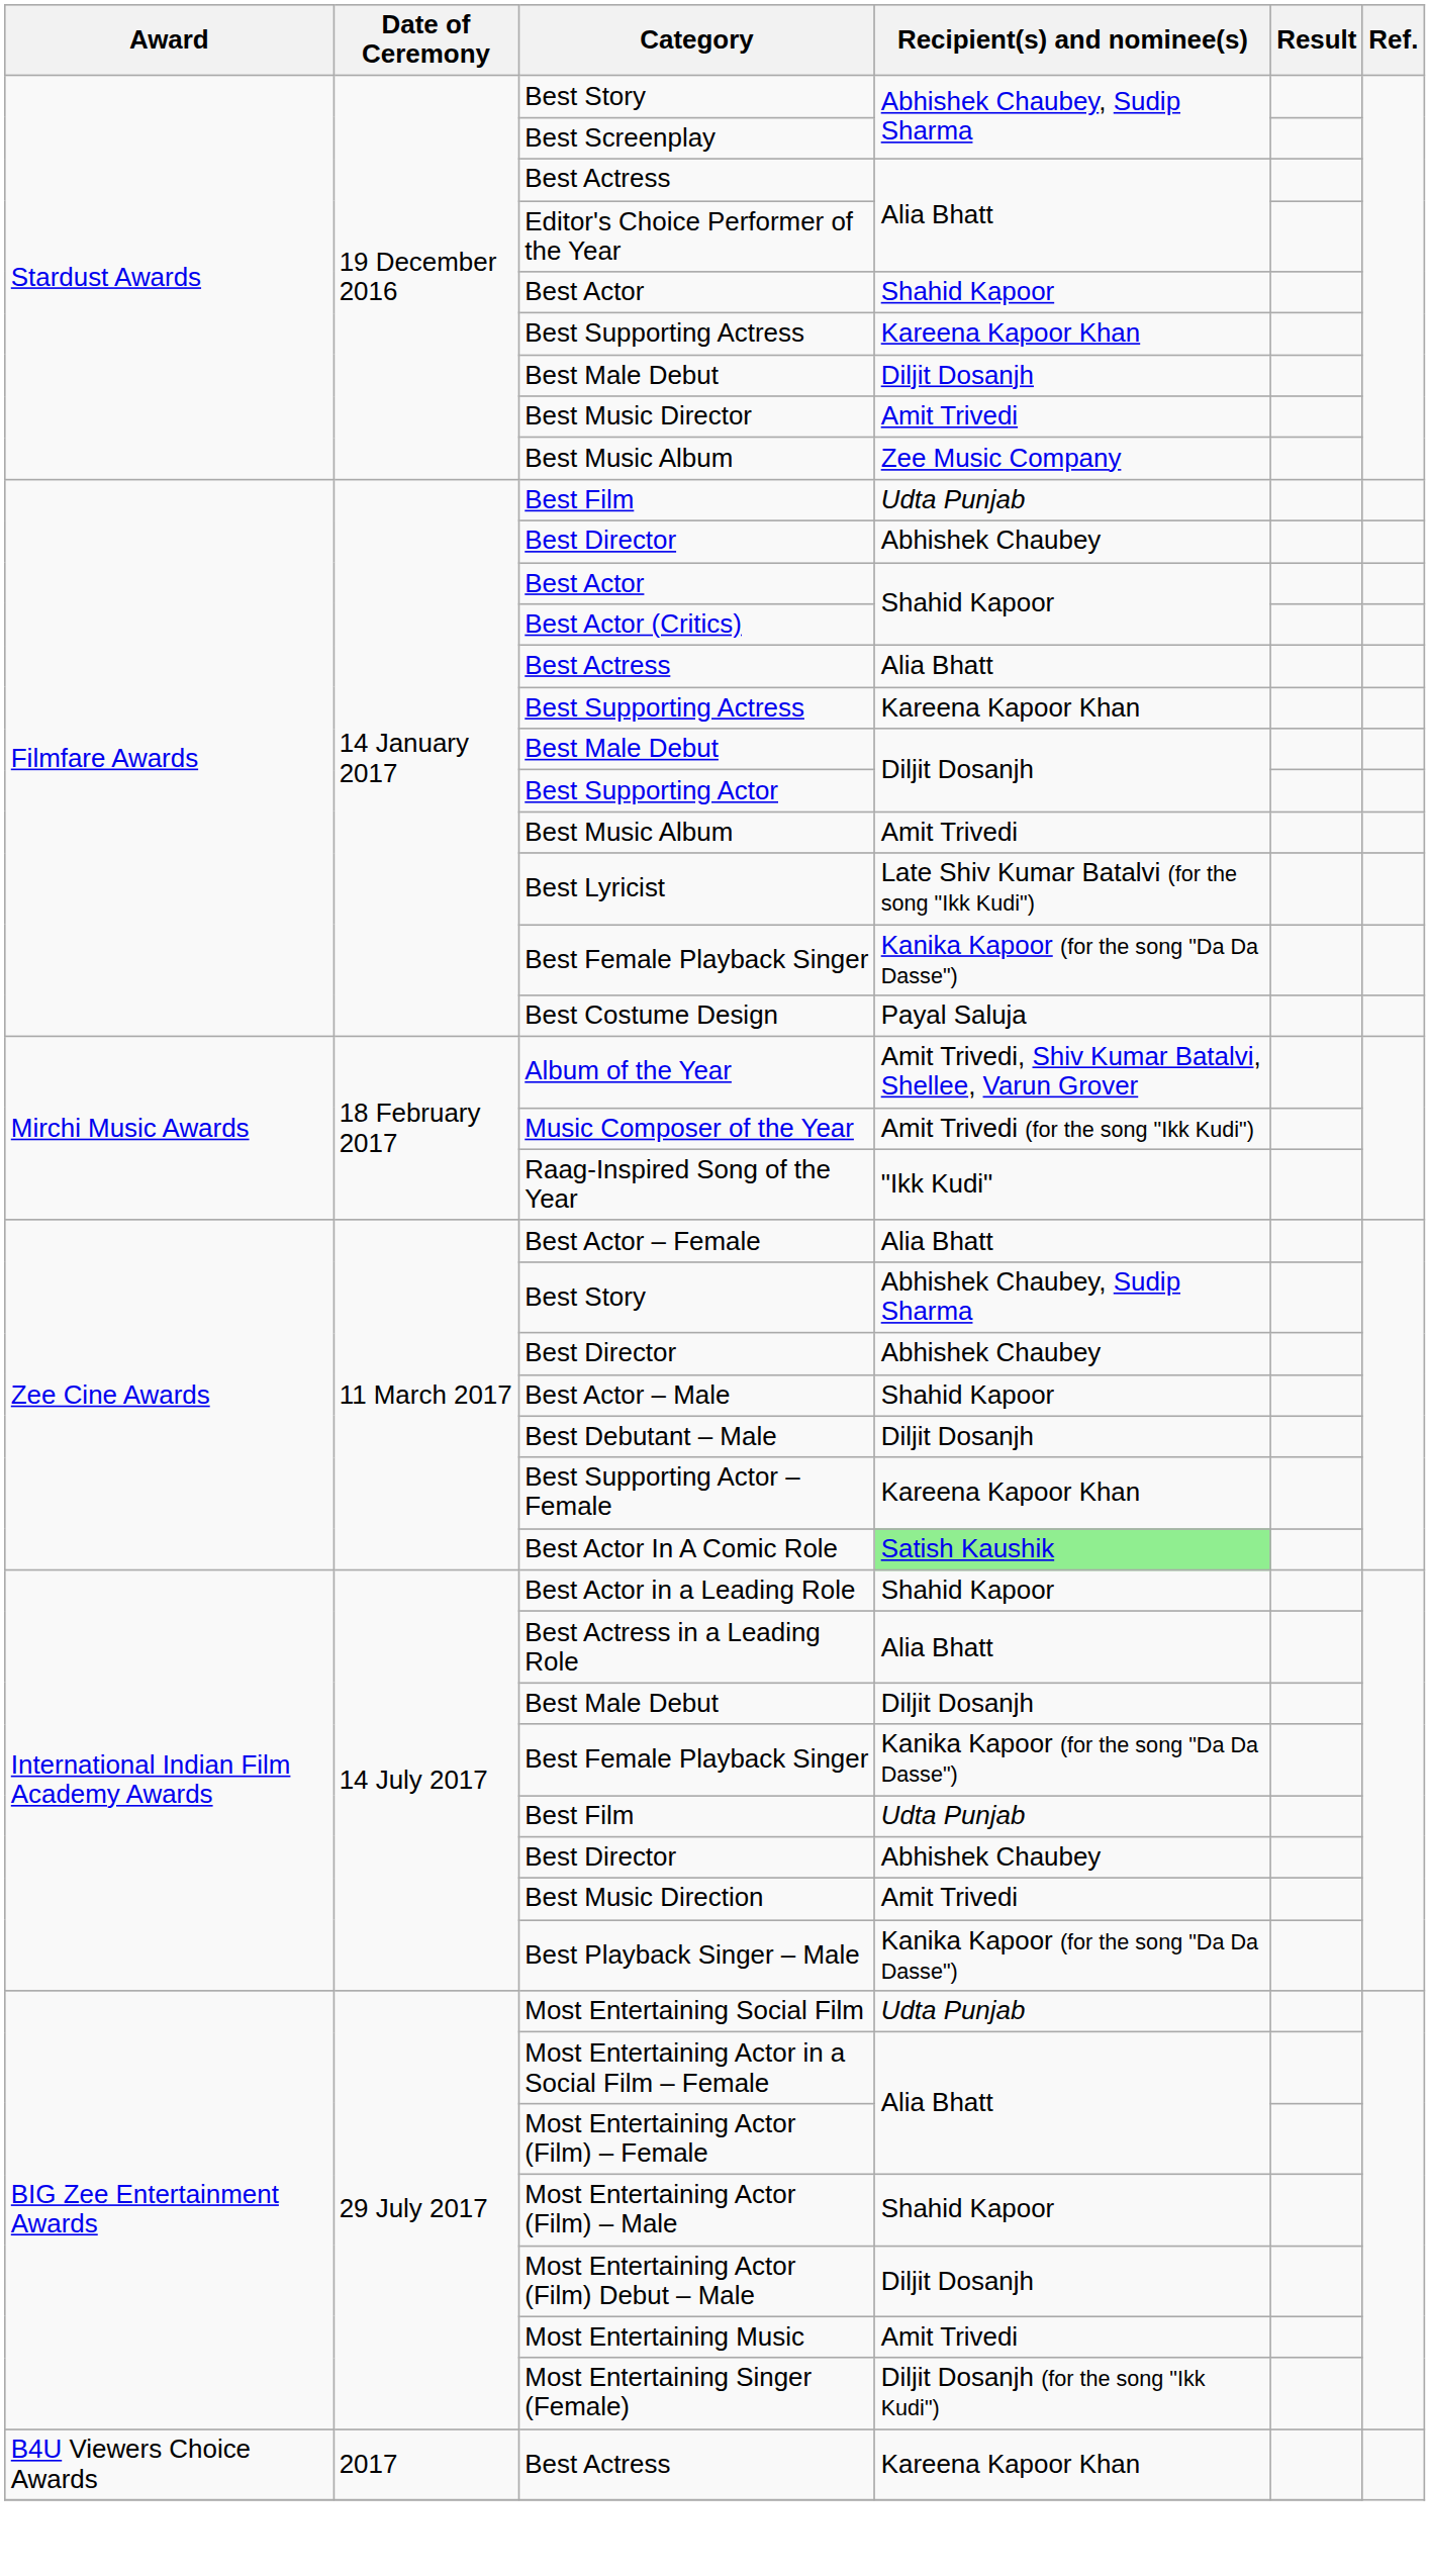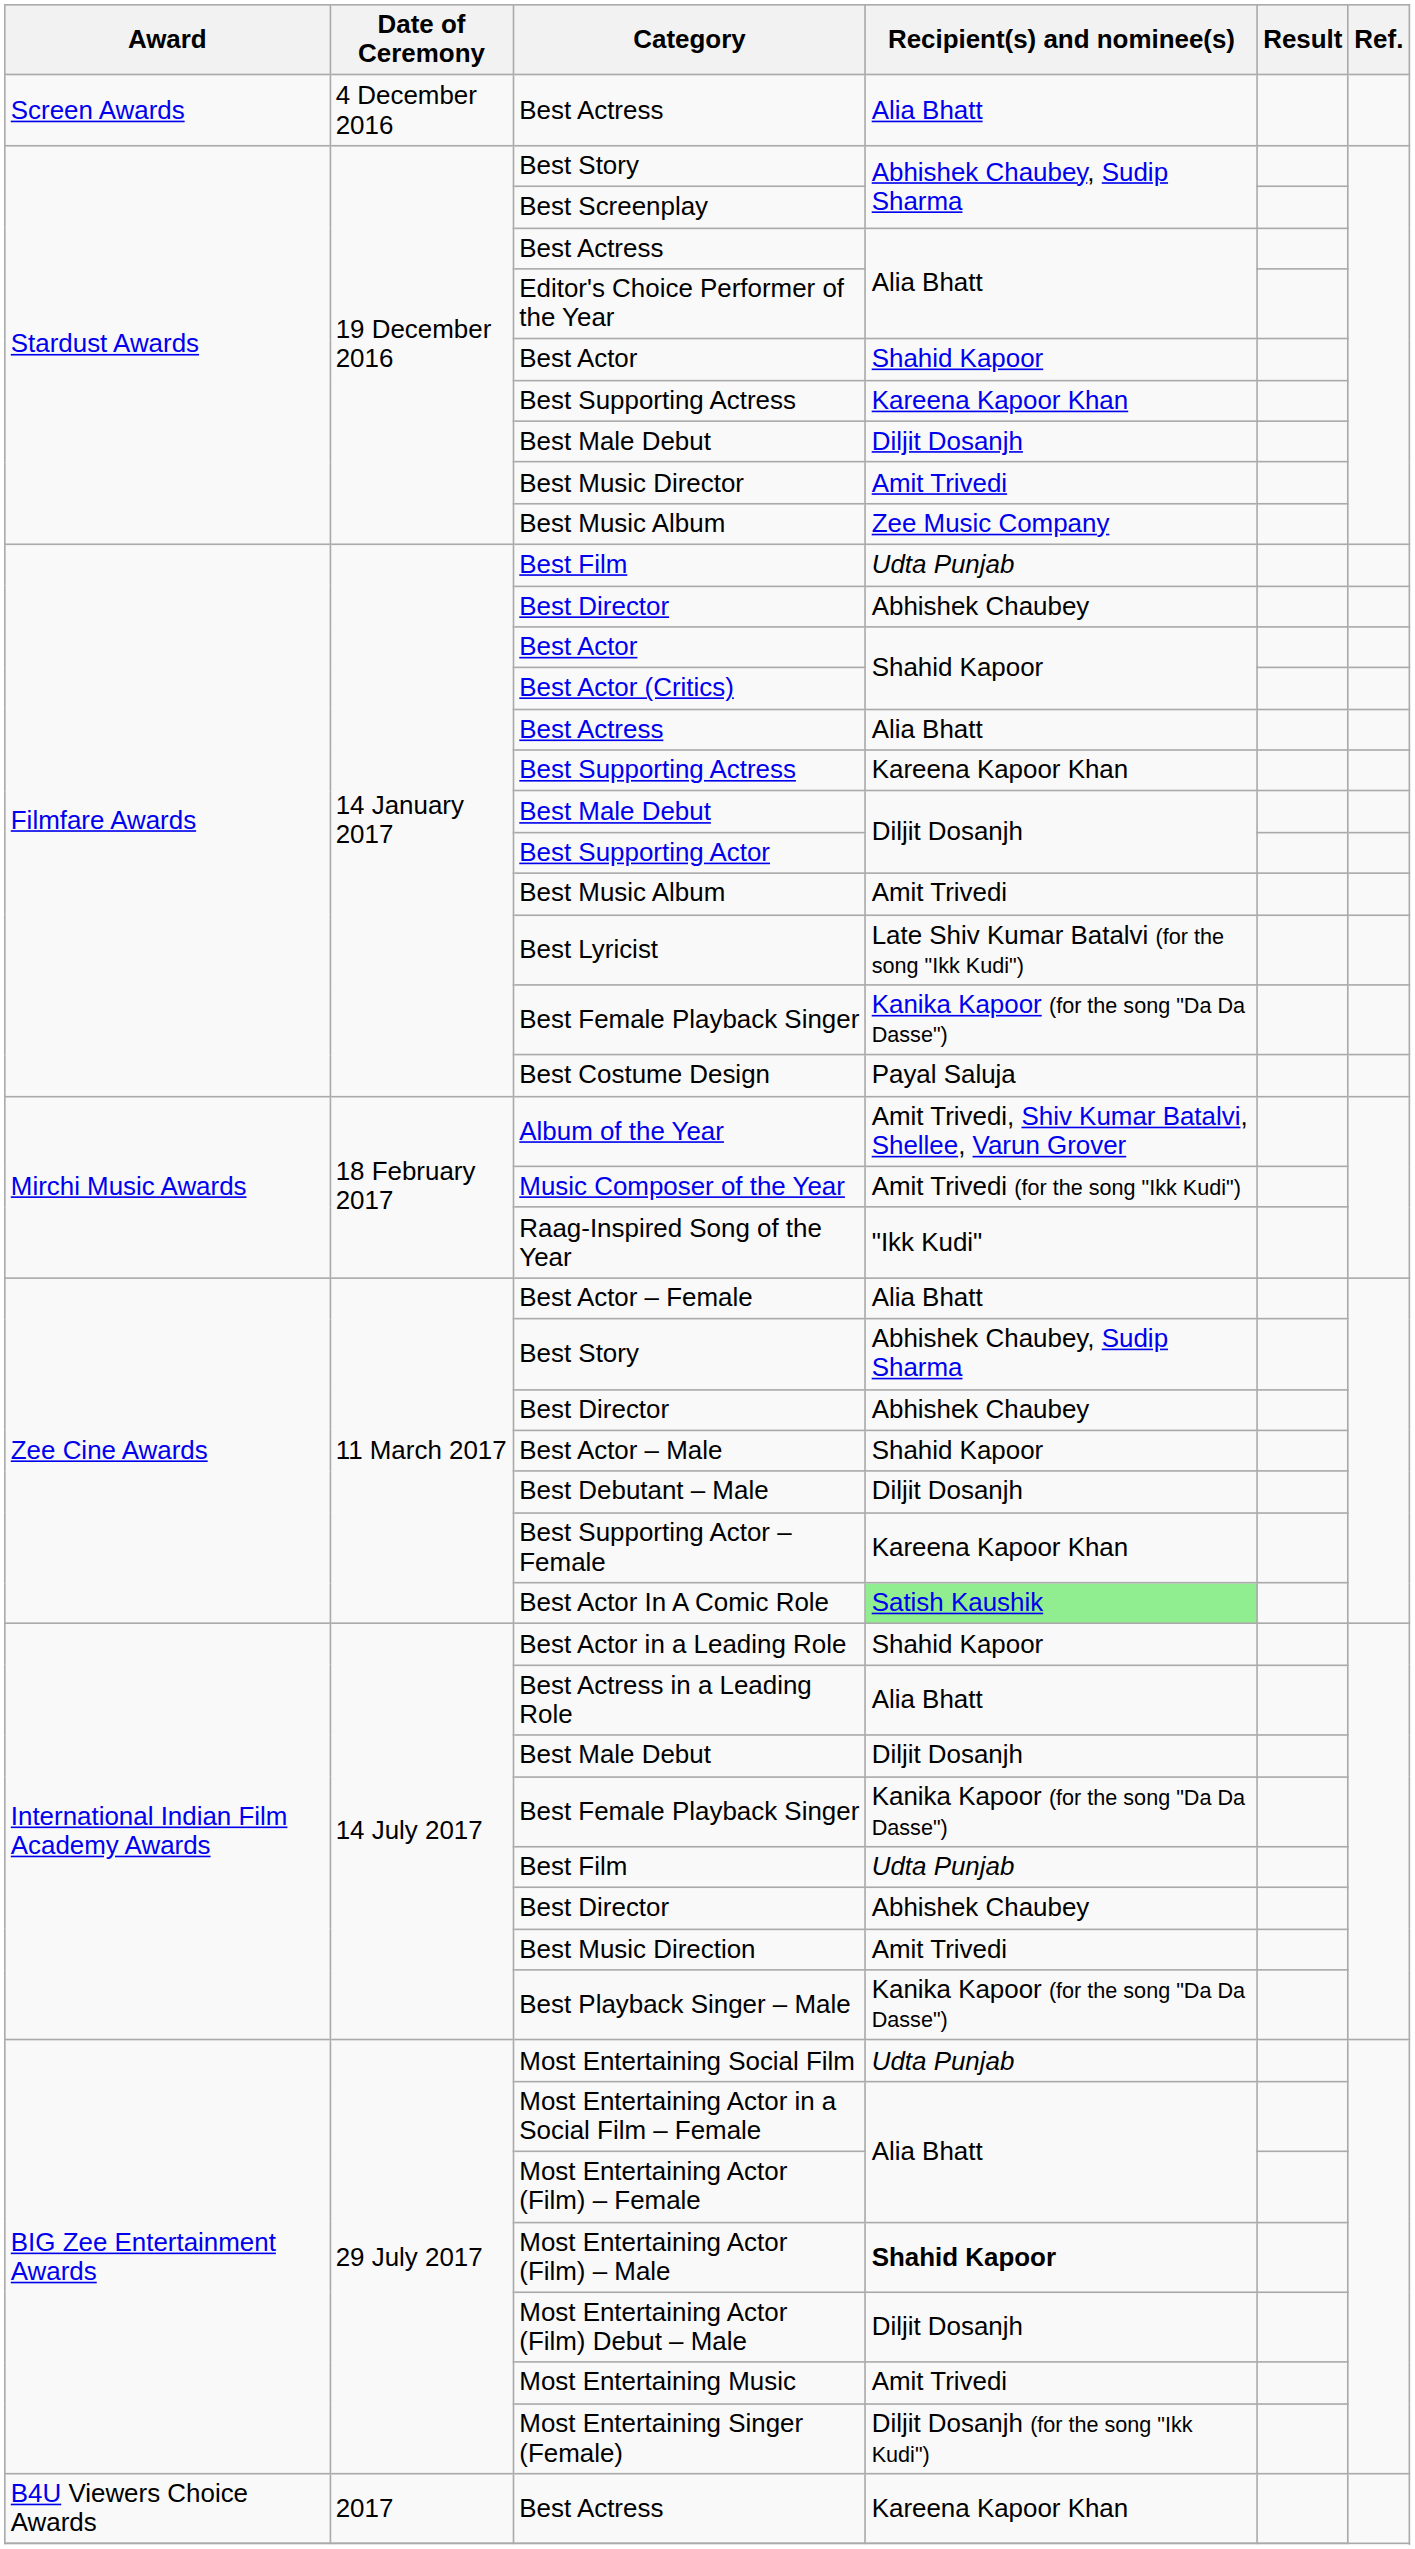+ row: Screen Awards | 4 December 2016 | Best Actress | Alia Bhatt
Most Entertaining Actor (Film) – Male | Recipient(s) and nominee(s): normal -> bold
